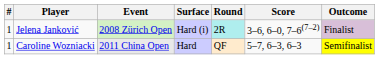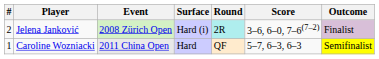Jelena Janković | #: 1 -> 2
